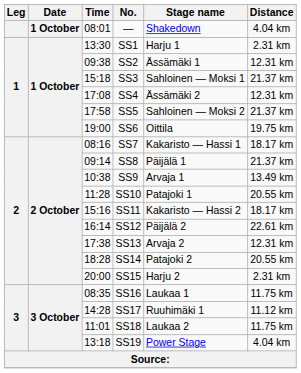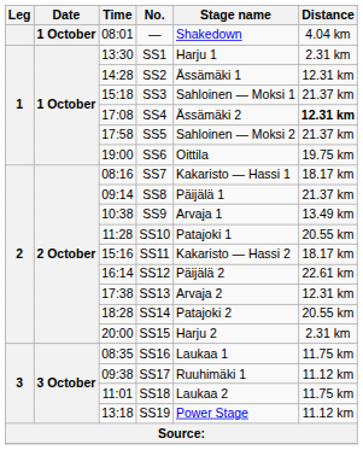SS2 | Time: 09:38 -> 14:28
SS4 | Distance: normal -> bold
SS17 | Time: 14:28 -> 09:38
SS19 | Distance: 4.04 km -> 11.12 km
